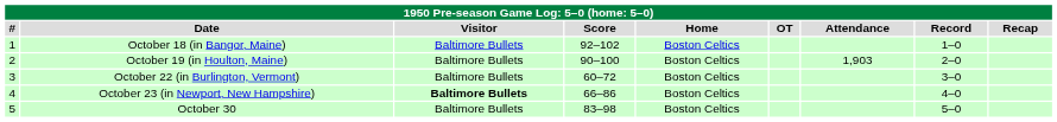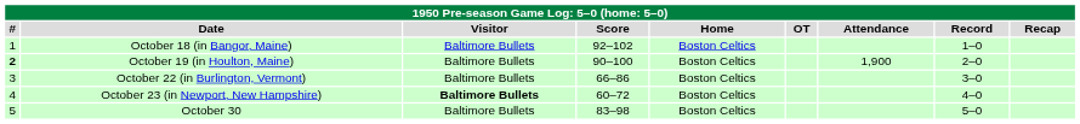October 19 (in Houlton, Maine) | #: normal -> bold
October 19 (in Houlton, Maine) | Attendance: 1,903 -> 1,900
October 22 (in Burlington, Vermont) | Score: 60–72 -> 66–86
October 23 (in Newport, New Hampshire) | Score: 66–86 -> 60–72
